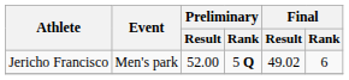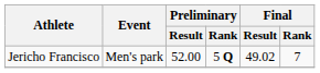Jericho Francisco | Final / Rank: 6 -> 7
